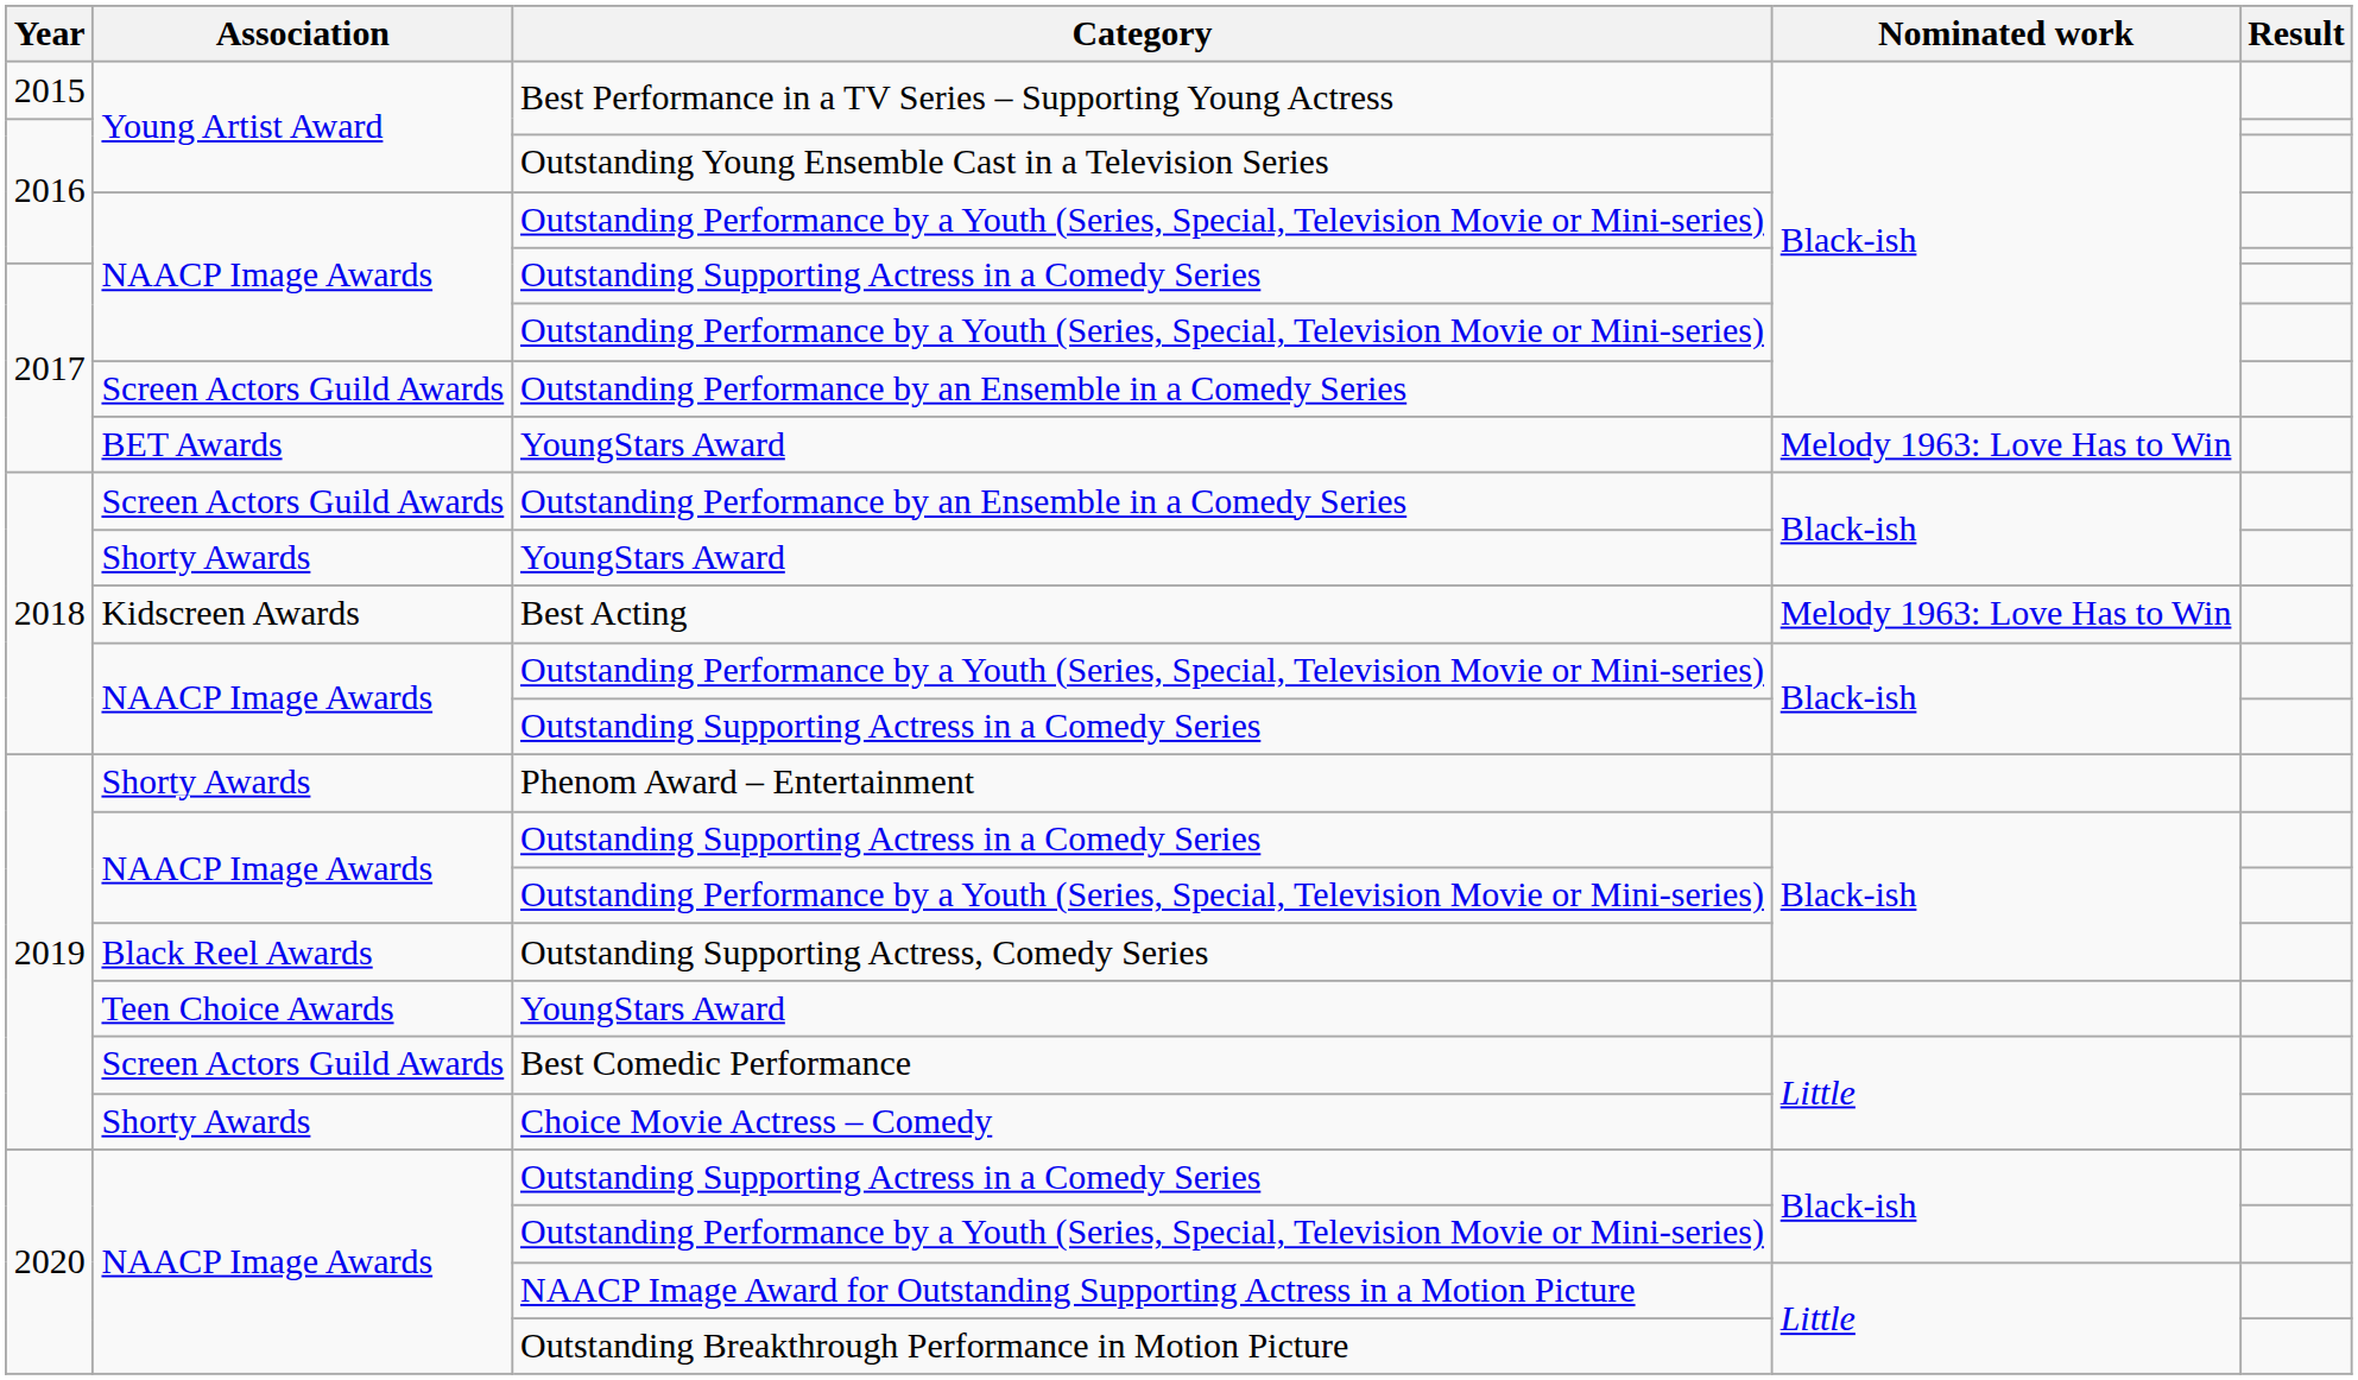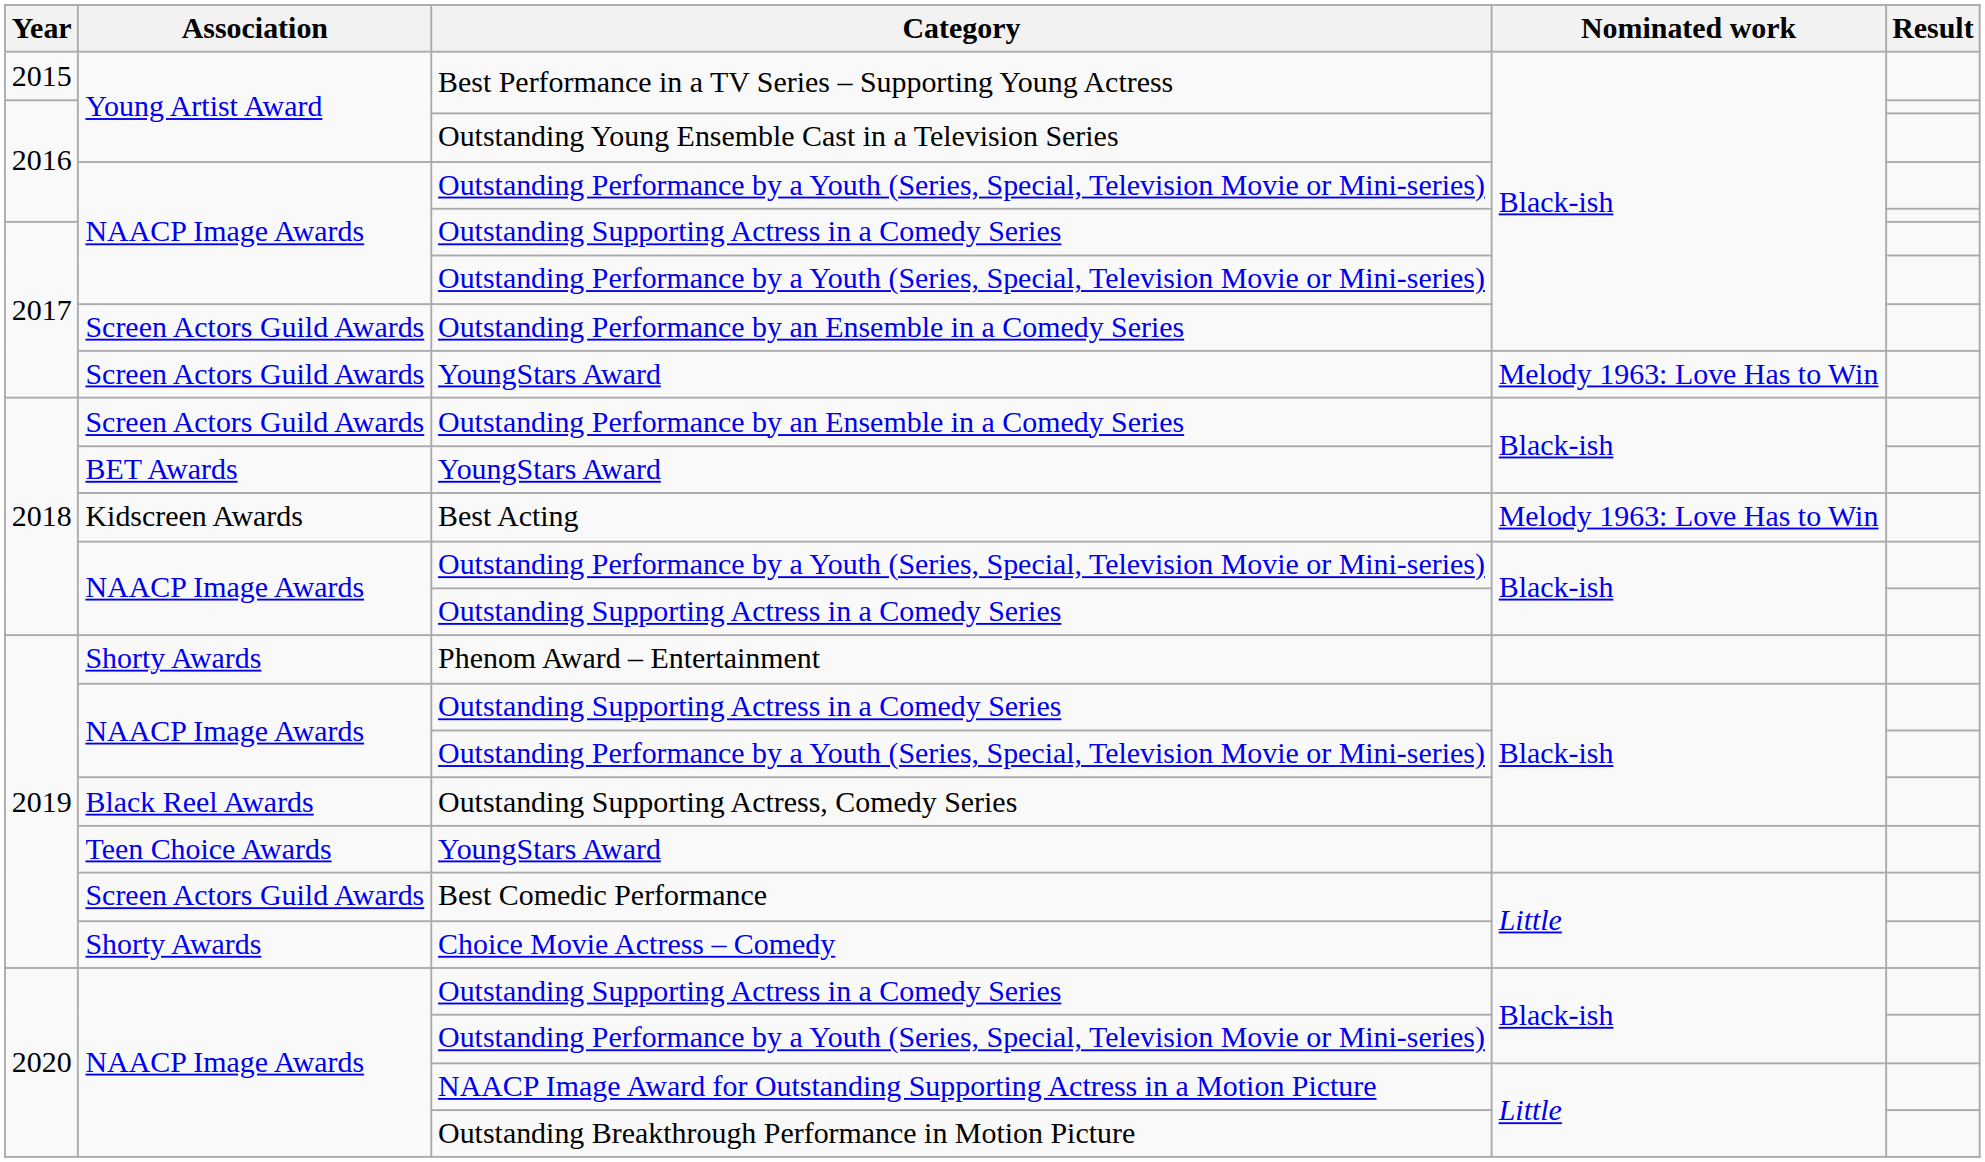2017 / YoungStars Award | Association: BET Awards -> Screen Actors Guild Awards
2018 / YoungStars Award | Association: Shorty Awards -> BET Awards
